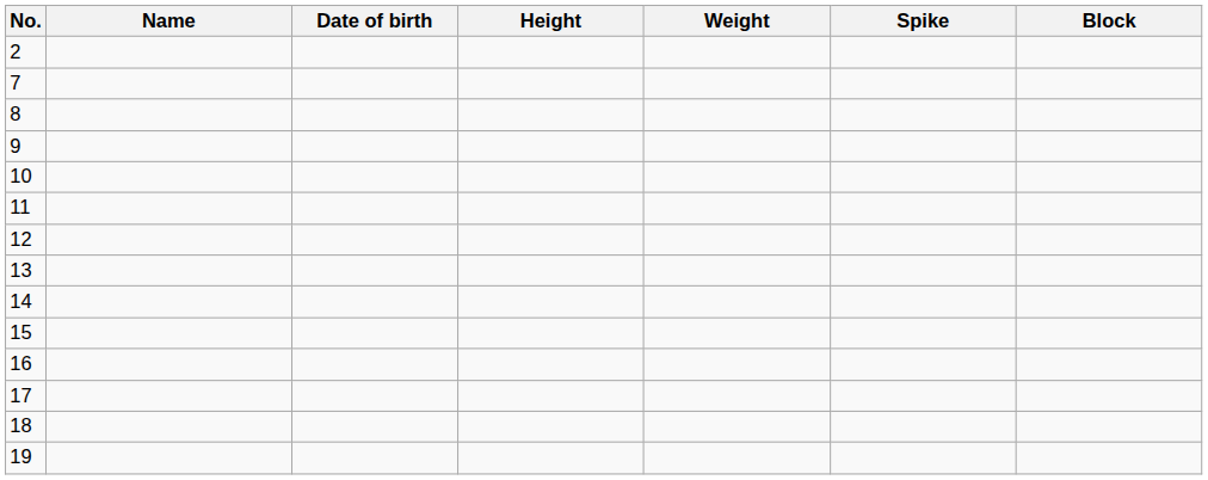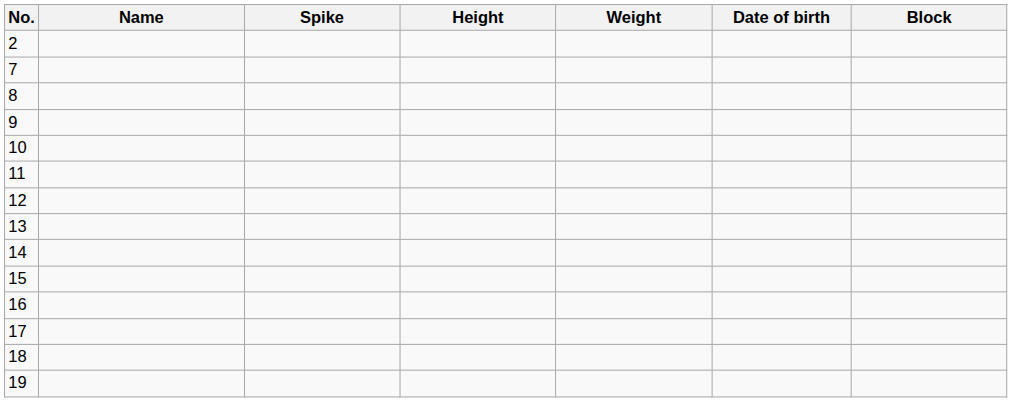columns swapped: Date of birth <-> Spike
